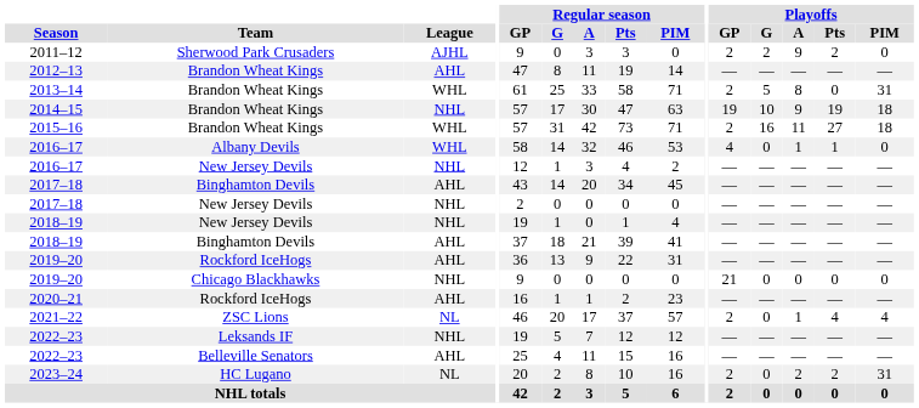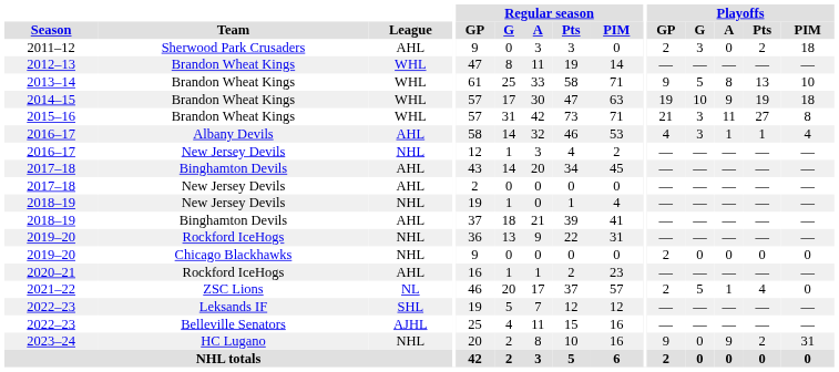2011–12 | League: AJHL -> AHL
2011–12 | Playoffs / G: 2 -> 3
2011–12 | Playoffs / A: 9 -> 0
2011–12 | Playoffs / PIM: 0 -> 18
2012–13 | League: AHL -> WHL
2013–14 | Playoffs / GP: 2 -> 9
2013–14 | Playoffs / Pts: 0 -> 13
2013–14 | Playoffs / PIM: 31 -> 10
2014–15 | League: NHL -> WHL
2015–16 | Playoffs / GP: 2 -> 21
2015–16 | Playoffs / G: 16 -> 3
2015–16 | Playoffs / PIM: 18 -> 8
2016–17 / Albany Devils | League: WHL -> AHL
2016–17 / Albany Devils | Playoffs / G: 0 -> 3
2016–17 / Albany Devils | Playoffs / PIM: 0 -> 4
2017–18 / New Jersey Devils | League: NHL -> AHL
2019–20 / Rockford IceHogs | League: AHL -> NHL
2019–20 / Chicago Blackhawks | Playoffs / GP: 21 -> 2
2021–22 | Playoffs / G: 0 -> 5
2021–22 | Playoffs / PIM: 4 -> 0
2022–23 / Leksands IF | League: NHL -> SHL
2022–23 / Belleville Senators | League: AHL -> AJHL
2023–24 | League: NL -> NHL
2023–24 | Playoffs / GP: 2 -> 9
2023–24 | Playoffs / A: 2 -> 9
